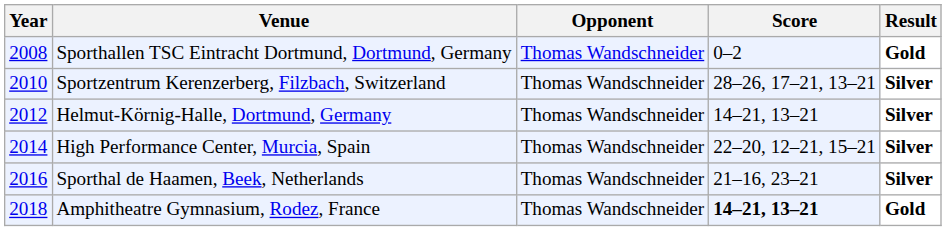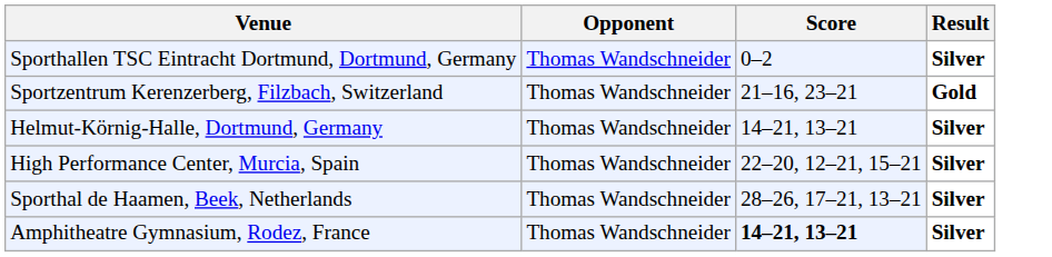- column: Year | 2008 | 2010 | 2012 | 2014 | 2016 | 2018
Sporthallen TSC Eintracht Dortmund, Dortmund, Germany | Result: Gold -> Silver
Sportzentrum Kerenzerberg, Filzbach, Switzerland | Score: 28–26, 17–21, 13–21 -> 21–16, 23–21
Sportzentrum Kerenzerberg, Filzbach, Switzerland | Result: Silver -> Gold
Sporthal de Haamen, Beek, Netherlands | Score: 21–16, 23–21 -> 28–26, 17–21, 13–21
Amphitheatre Gymnasium, Rodez, France | Result: Gold -> Silver
